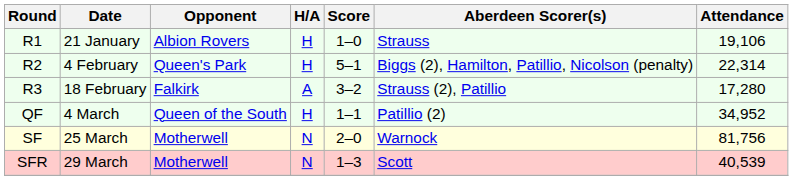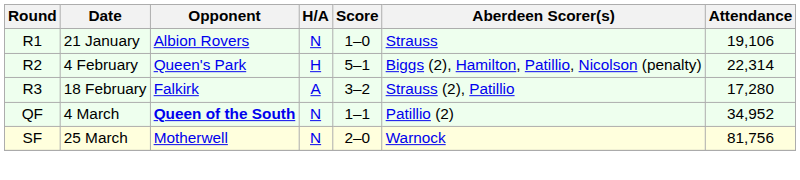R1 | H/A: H -> N
QF | Opponent: normal -> bold
QF | H/A: H -> N
- row: SFR | 29 March | Motherwell | N | 1–3 | Scott | 40,539
